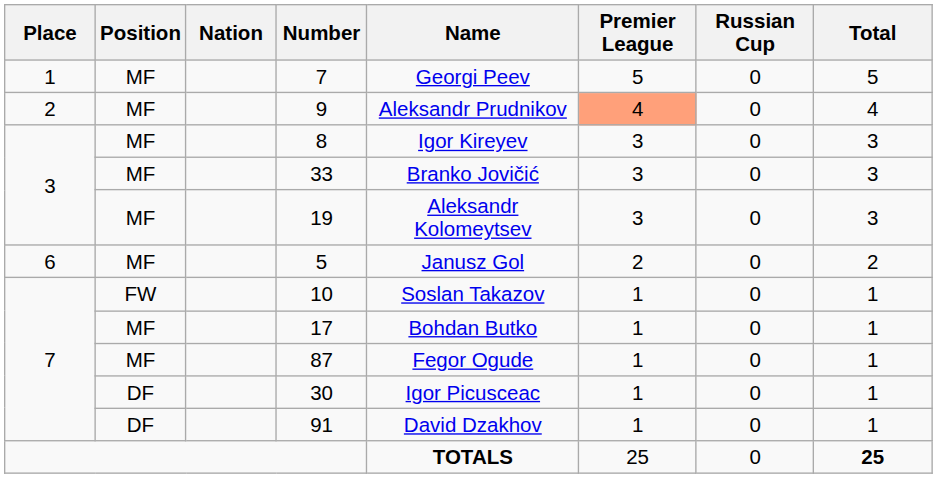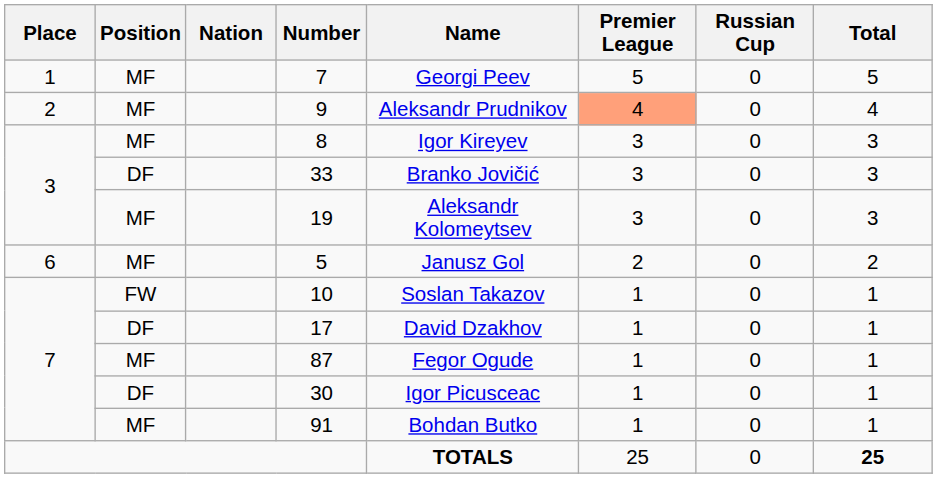33 | Position: MF -> DF
17 | Position: MF -> DF
17 | Name: Bohdan Butko -> David Dzakhov
91 | Position: DF -> MF
91 | Name: David Dzakhov -> Bohdan Butko
